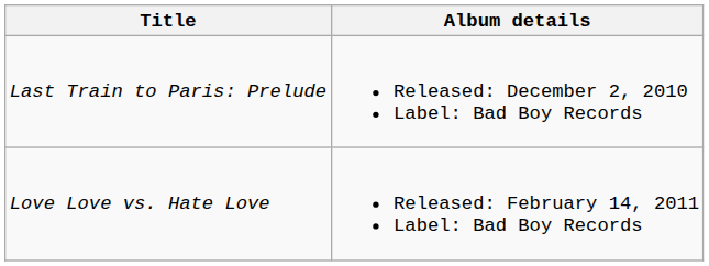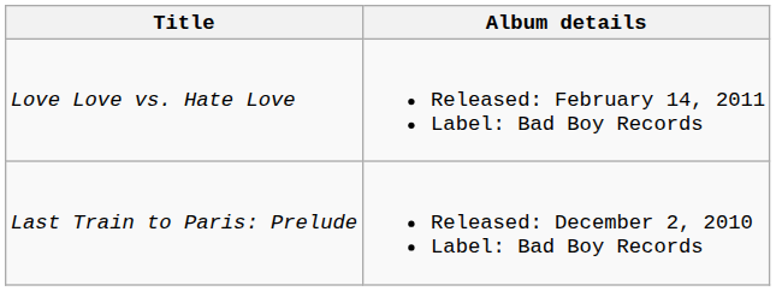rows swapped: Last Train to Paris: Prelude <-> Love Love vs. Hate Love
